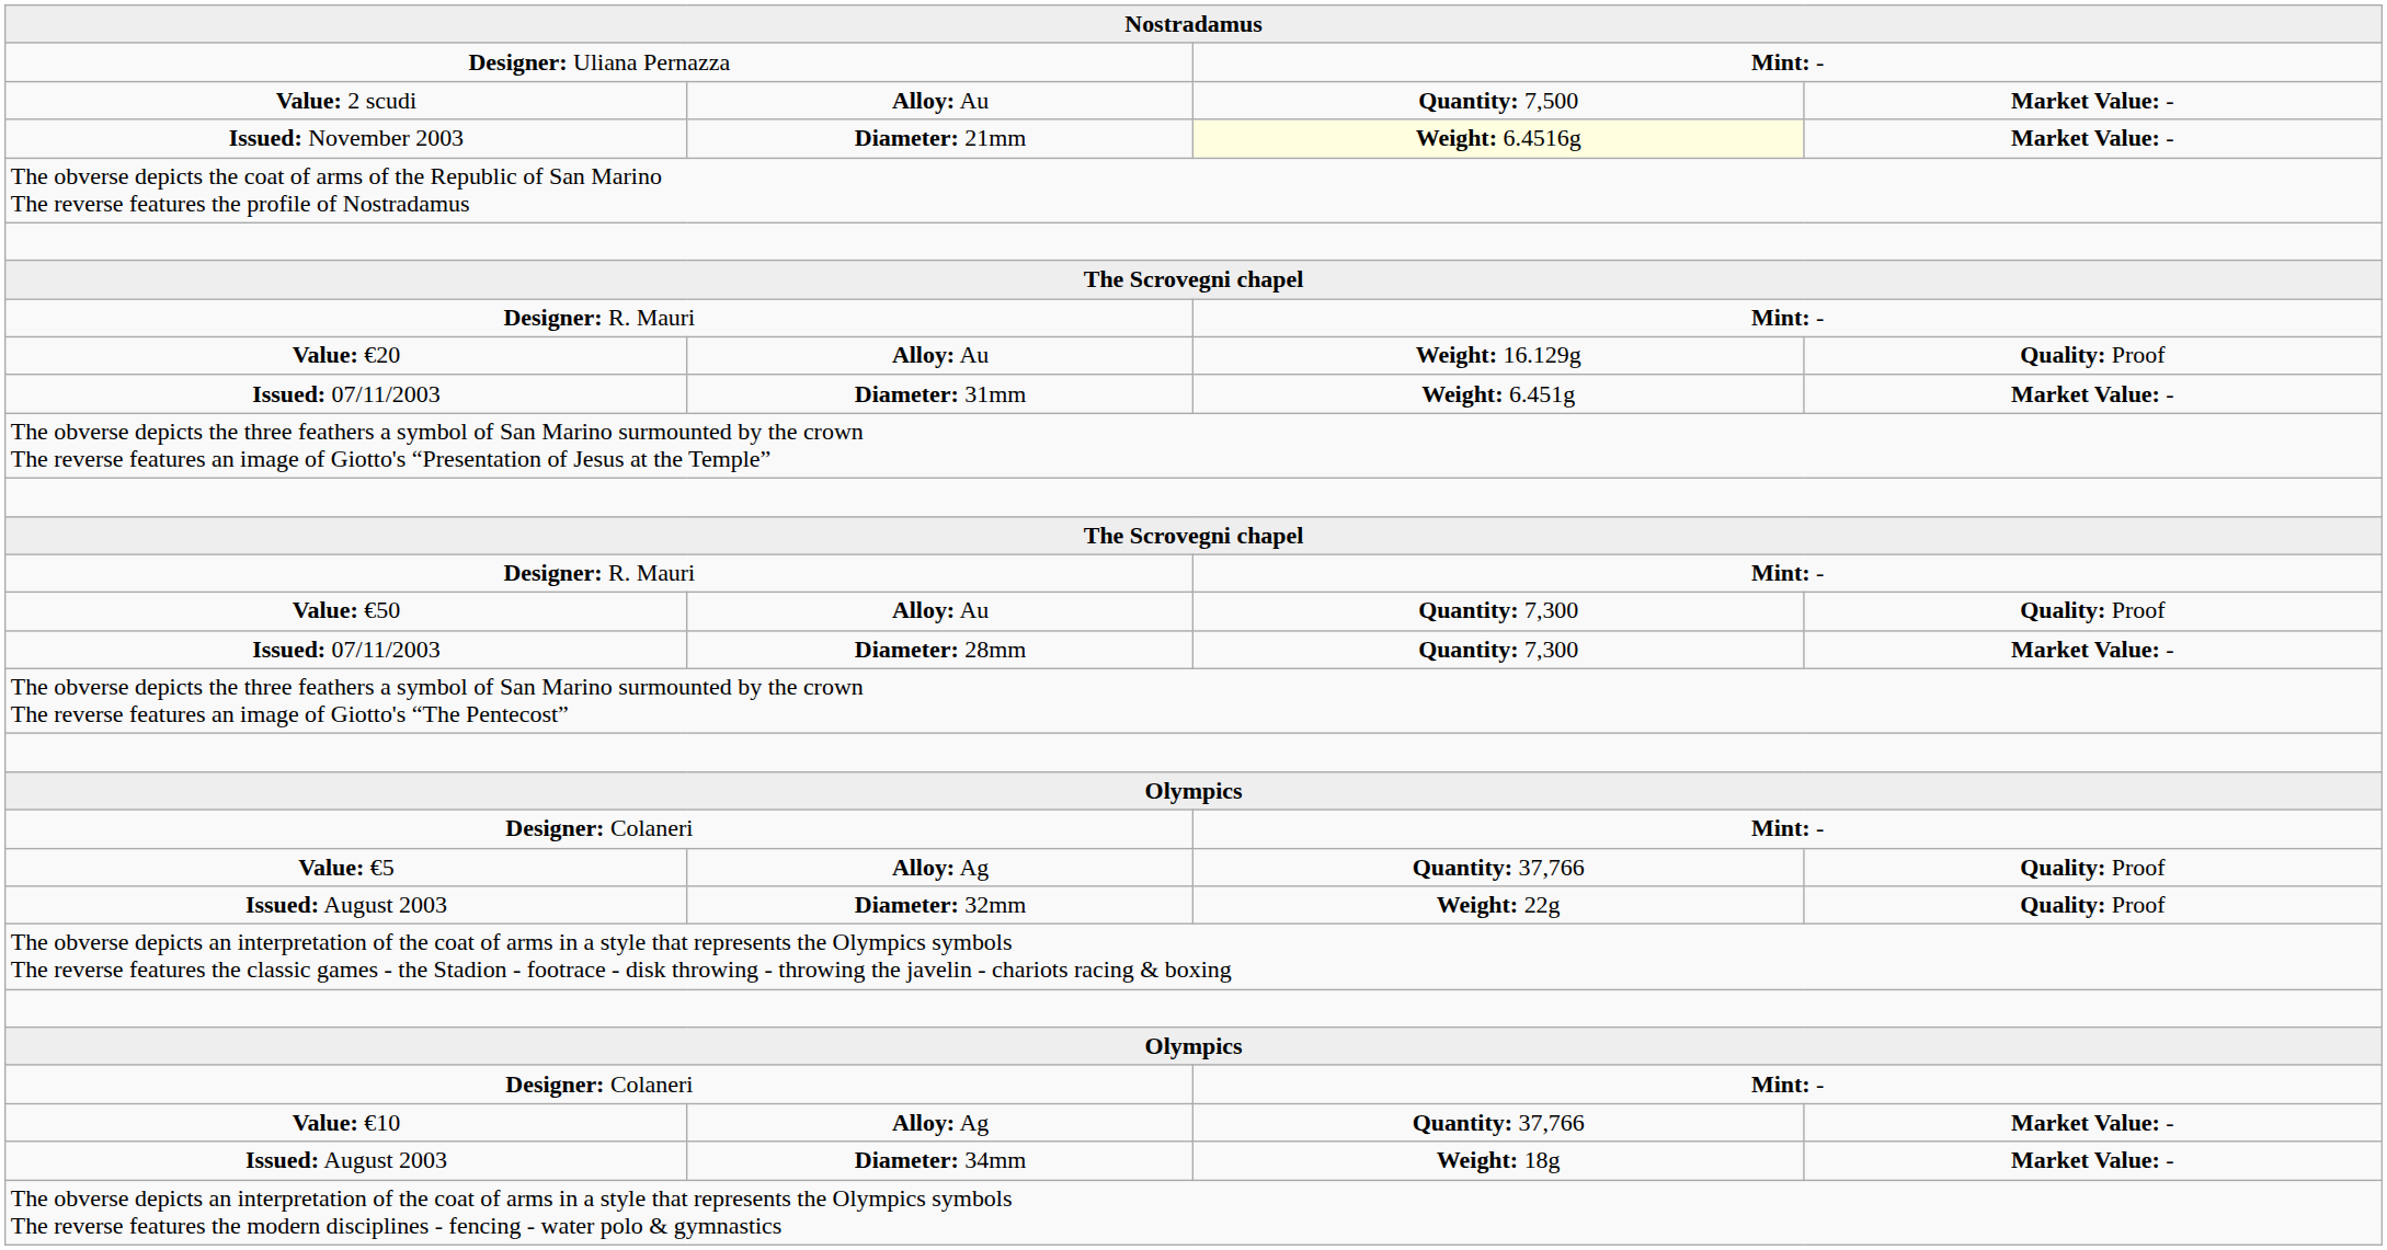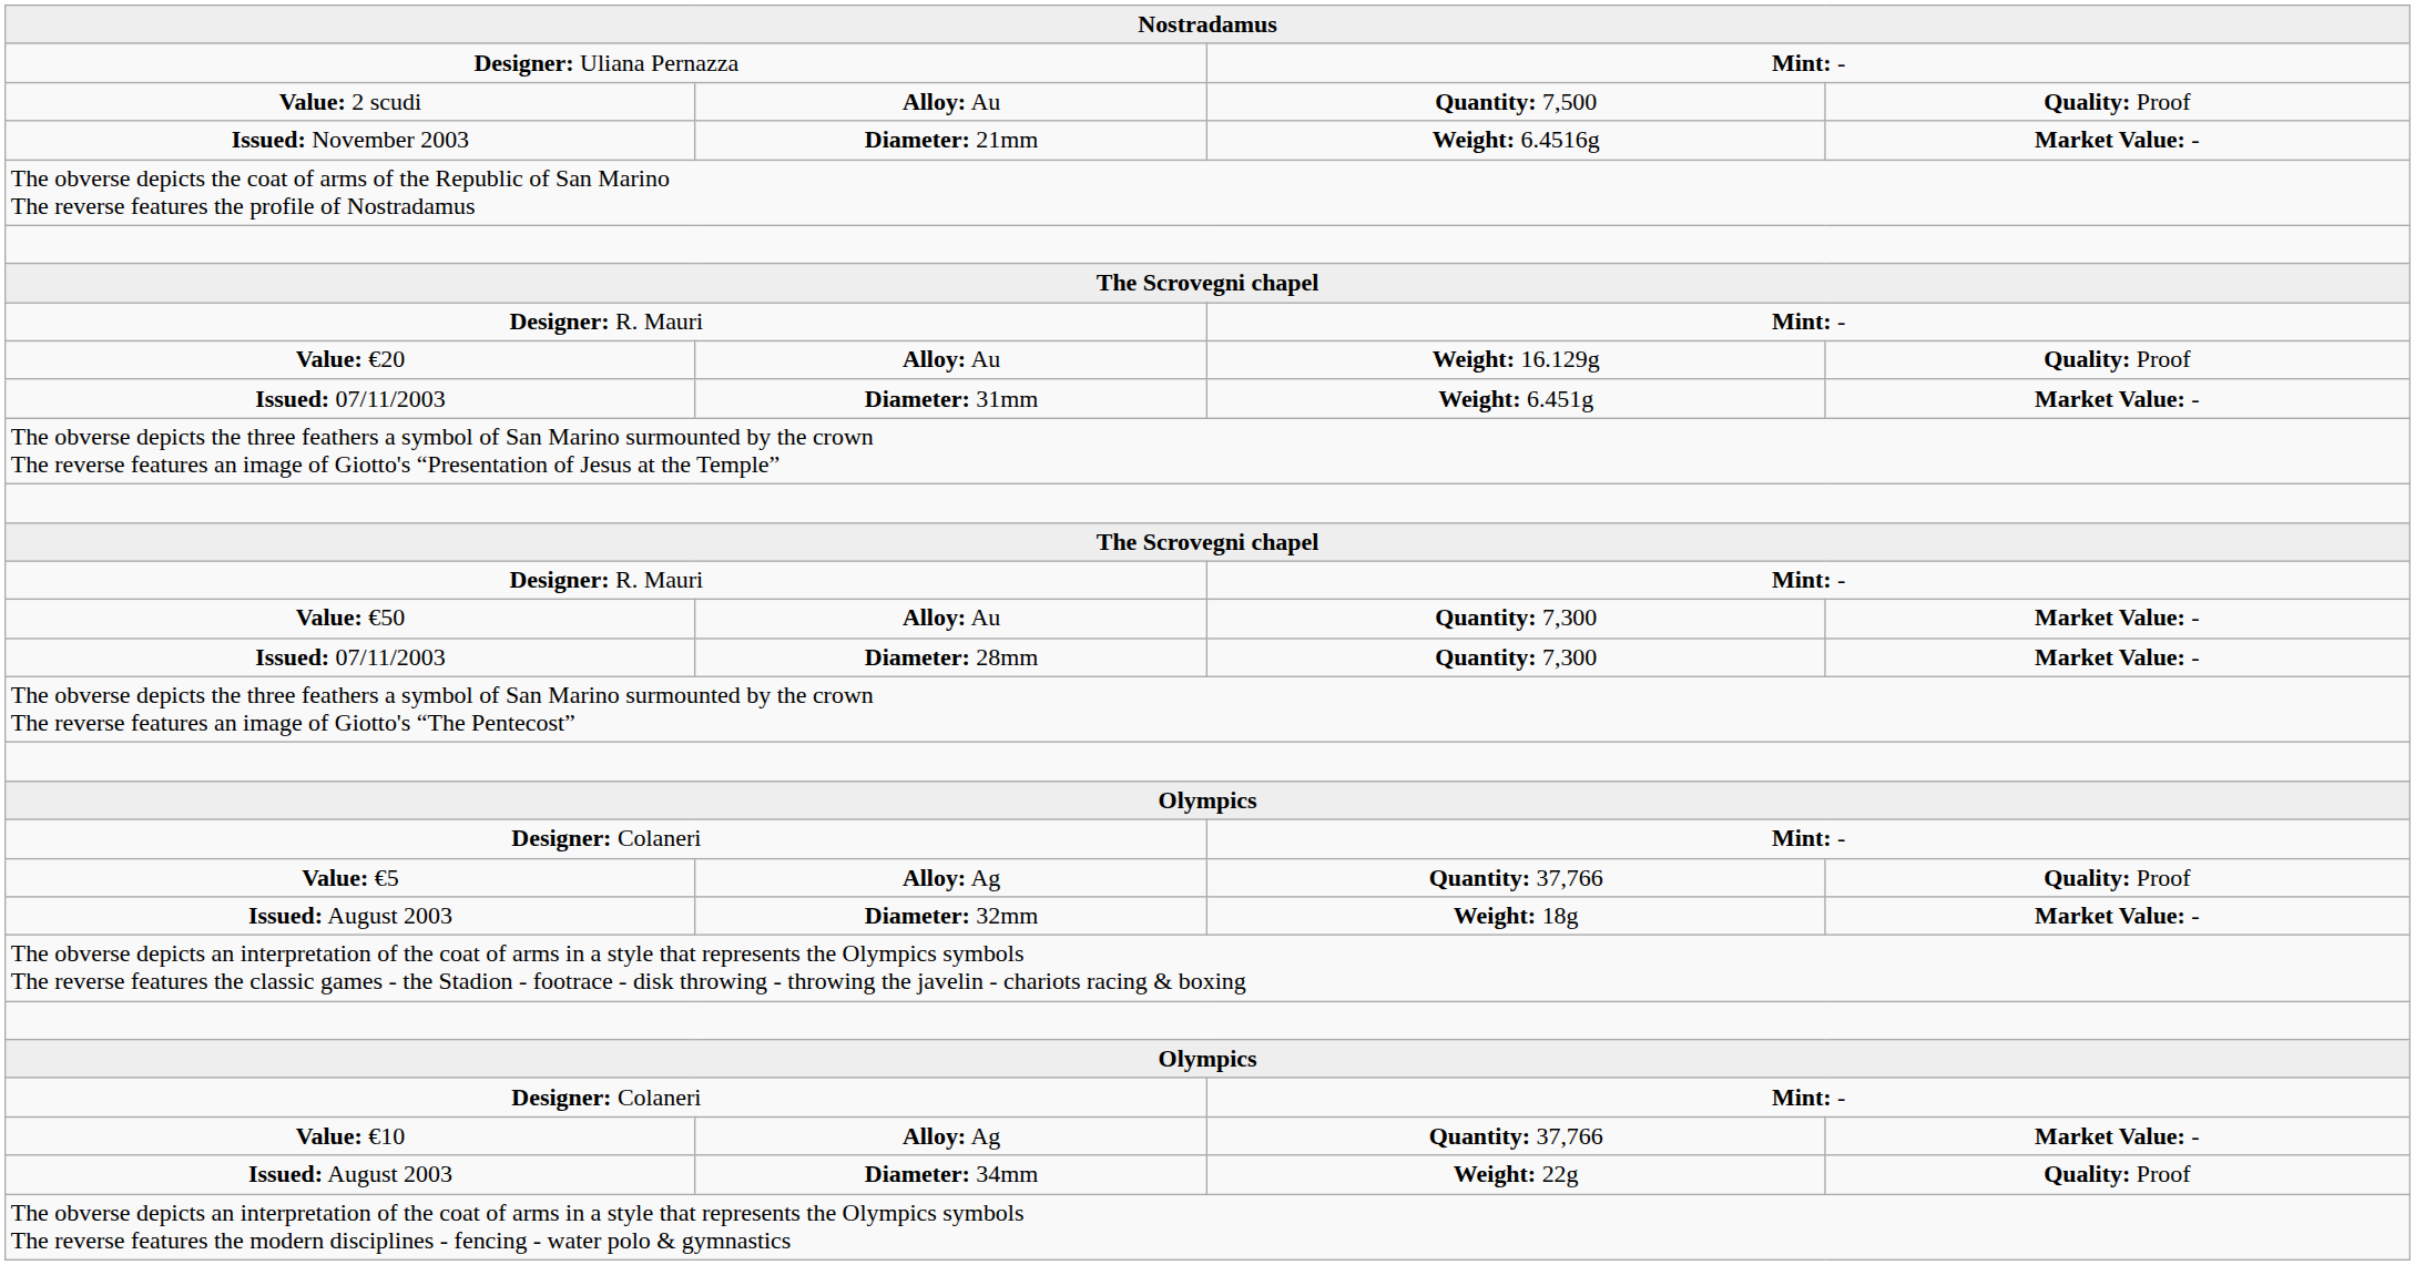Value: 2 scudi | column 4: Market Value: - -> Quality: Proof
Issued: November 2003 | column 3: lightyellow background -> no background
Value: €50 | column 4: Quality: Proof -> Market Value: -
Issued: August 2003 / Diameter: 32mm | column 3: Weight: 22g -> Weight: 18g
Issued: August 2003 / Diameter: 32mm | column 4: Quality: Proof -> Market Value: -
Issued: August 2003 / Diameter: 34mm | column 3: Weight: 18g -> Weight: 22g
Issued: August 2003 / Diameter: 34mm | column 4: Market Value: - -> Quality: Proof
